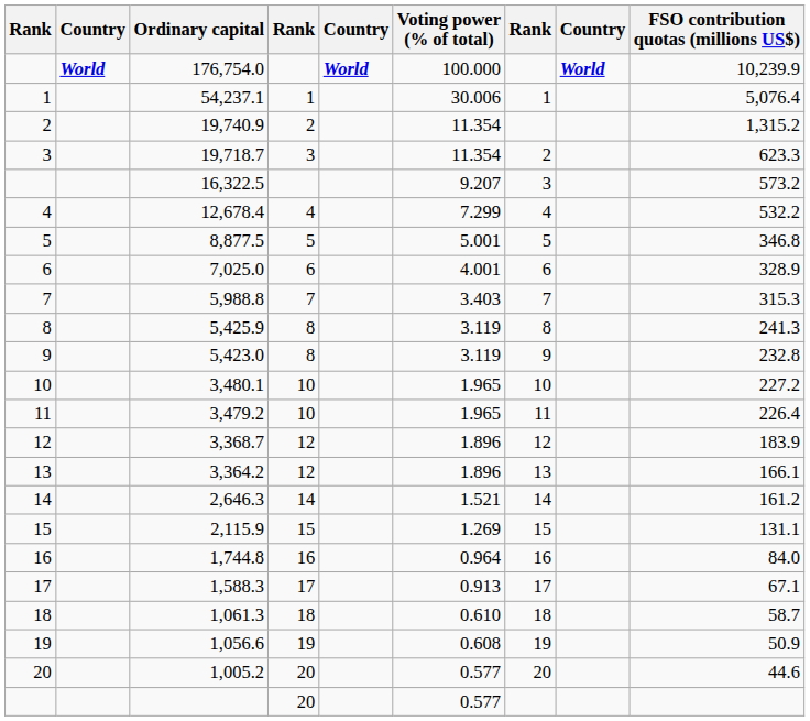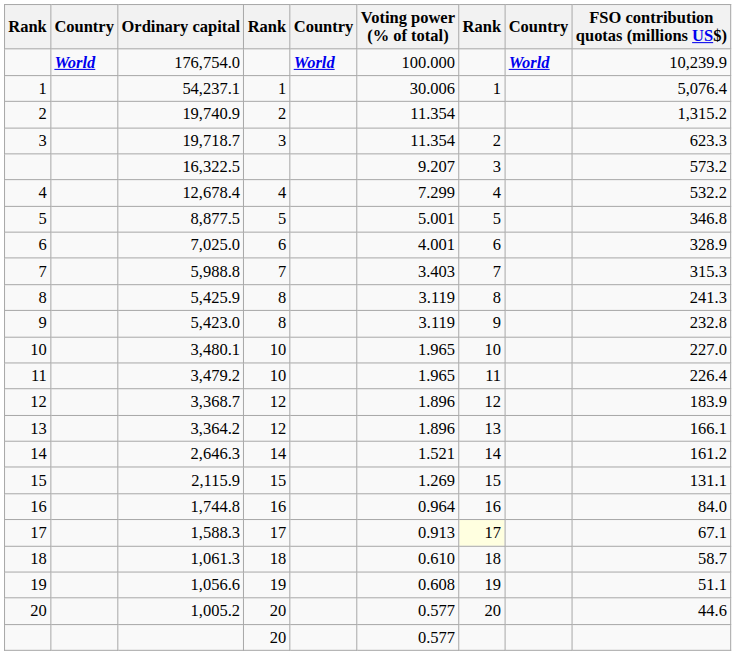3,480.1 | FSO contribution quotas (millions US$): 227.2 -> 227.0
1,588.3 | column 7: no background -> lightyellow background
1,056.6 | FSO contribution quotas (millions US$): 50.9 -> 51.1
